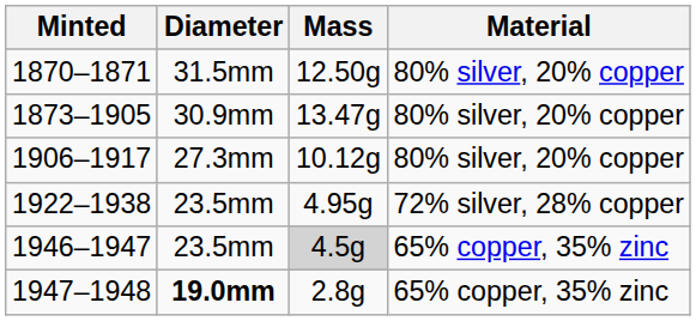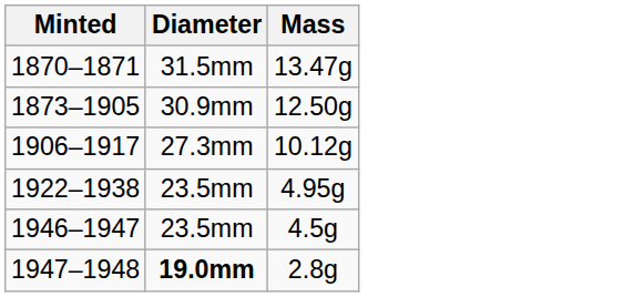- column: Material | 80% silver, 20% copper | 80% silver, 20% copper | 80% silver, 20% copper | 72% silver, 28% copper | 65% copper, 35% zinc | 65% copper, 35% zinc
1870–1871 | Mass: 12.50g -> 13.47g
1873–1905 | Mass: 13.47g -> 12.50g
1946–1947 | Mass: lightgrey background -> no background
